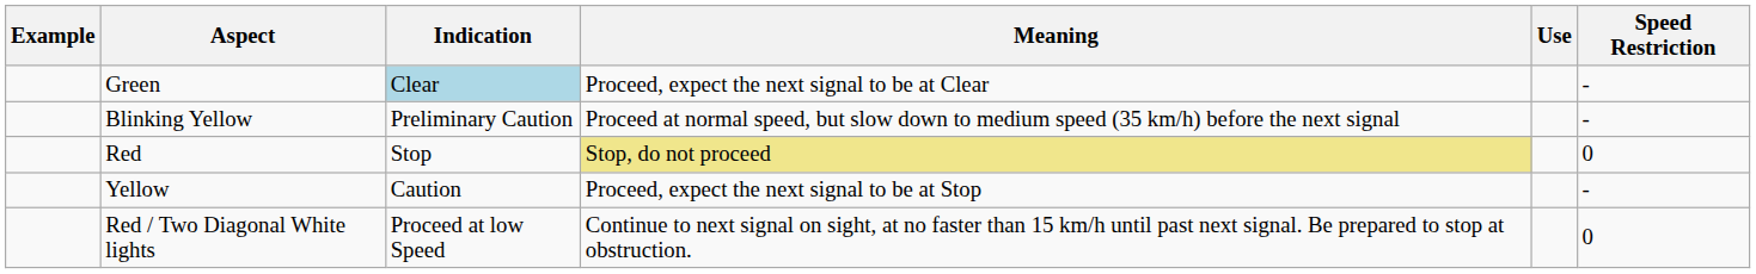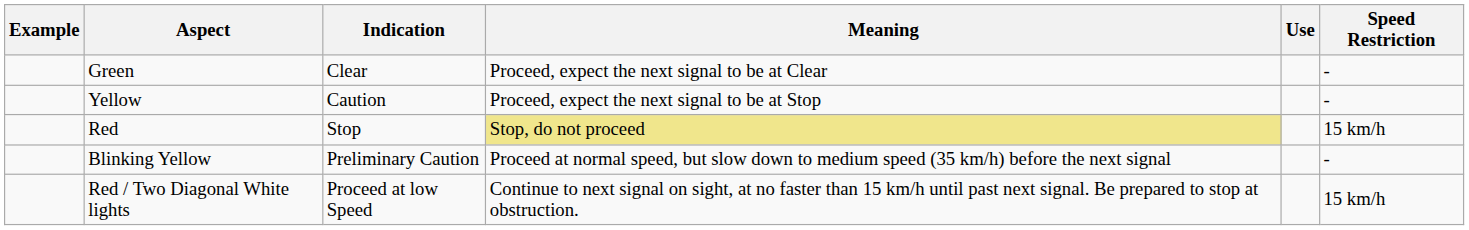Green | Indication: lightblue background -> no background
rows swapped: Yellow <-> Blinking Yellow
Red | Speed Restriction: 0 -> 15 km/h
Red / Two Diagonal White lights | Speed Restriction: 0 -> 15 km/h
